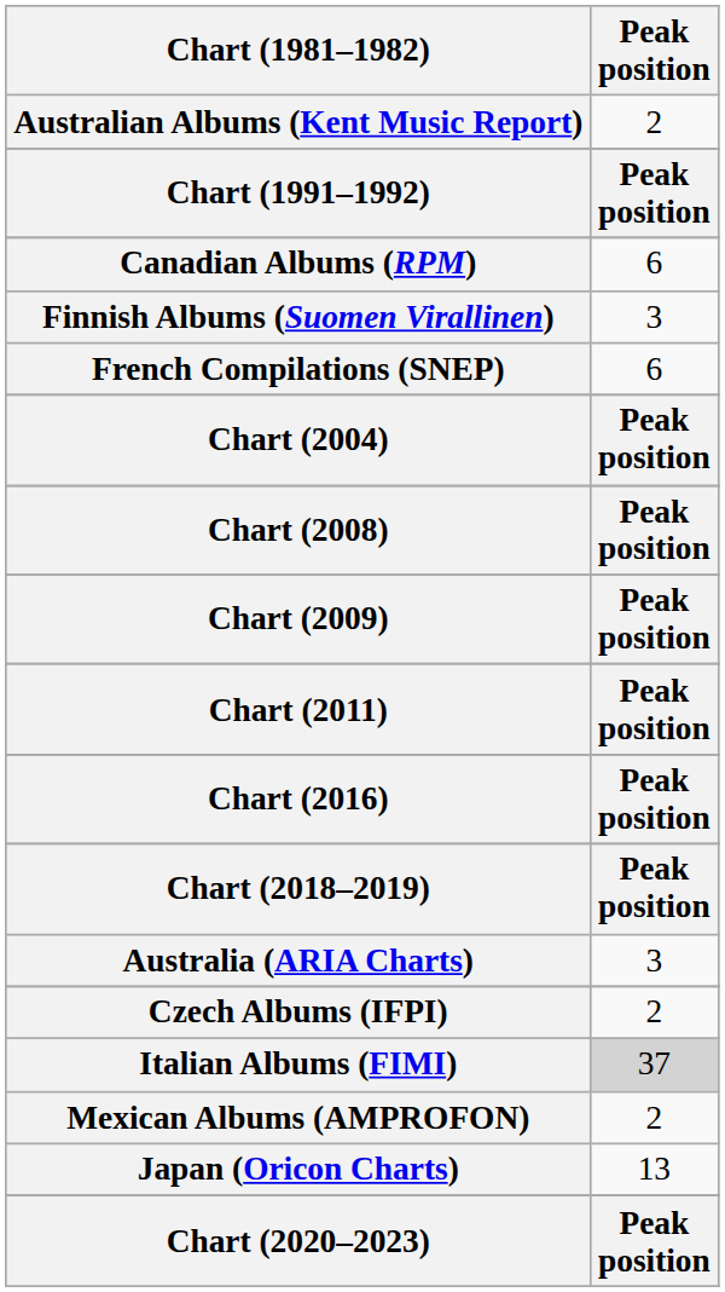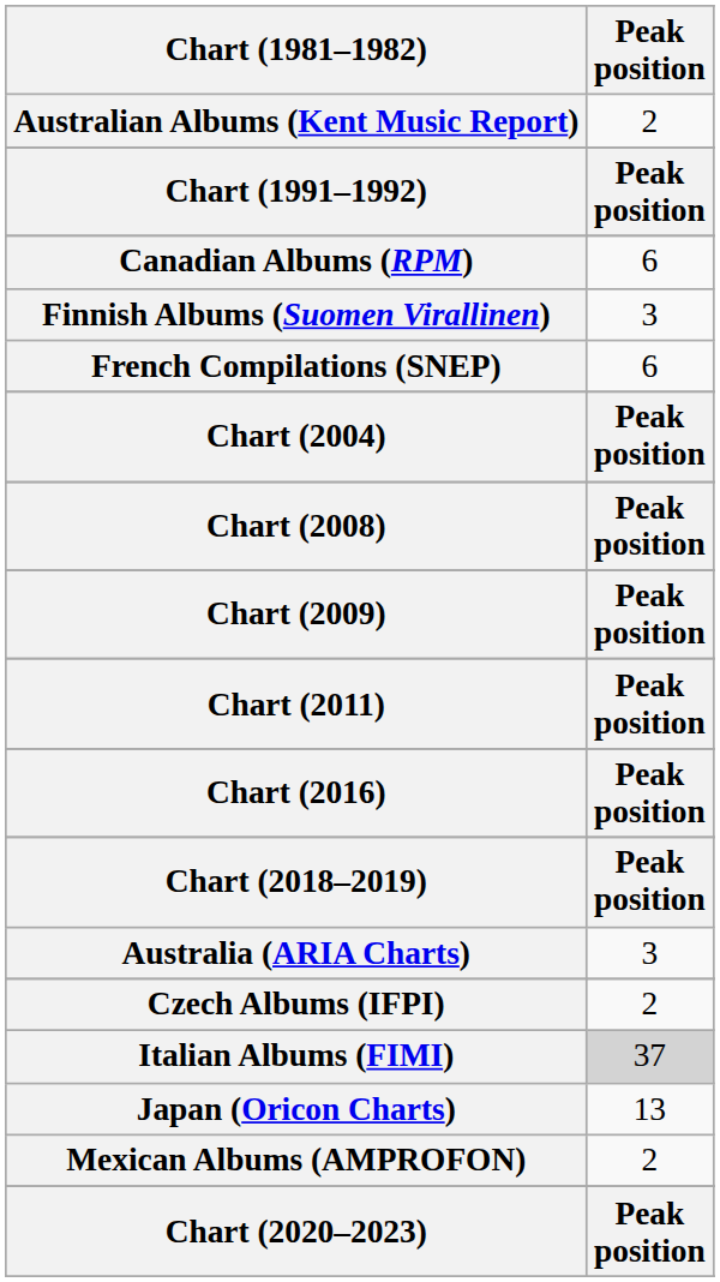rows swapped: Japan (Oricon Charts) <-> Mexican Albums (AMPROFON)
